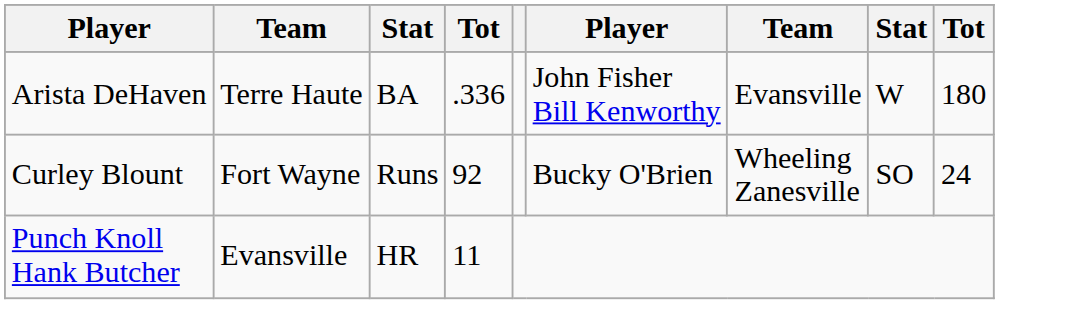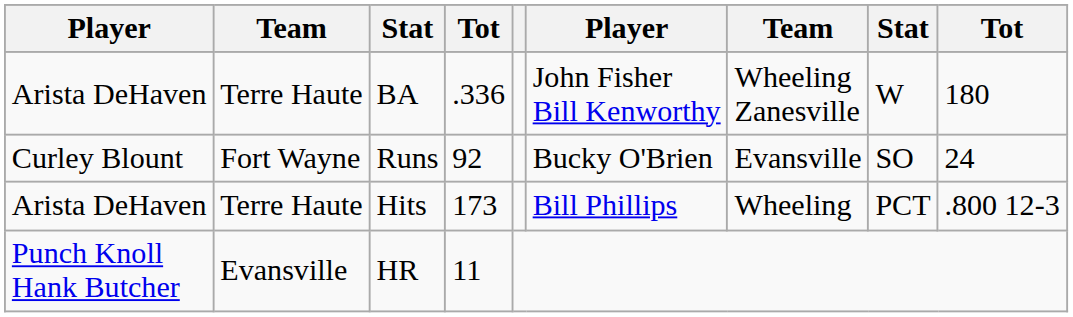BA | column 7: Evansville -> Wheeling Zanesville
Runs | column 7: Wheeling Zanesville -> Evansville
+ row: Arista DeHaven | Terre Haute | Hits | 173 | Bill Phillips | Wheeling | PCT | .800 12-3
